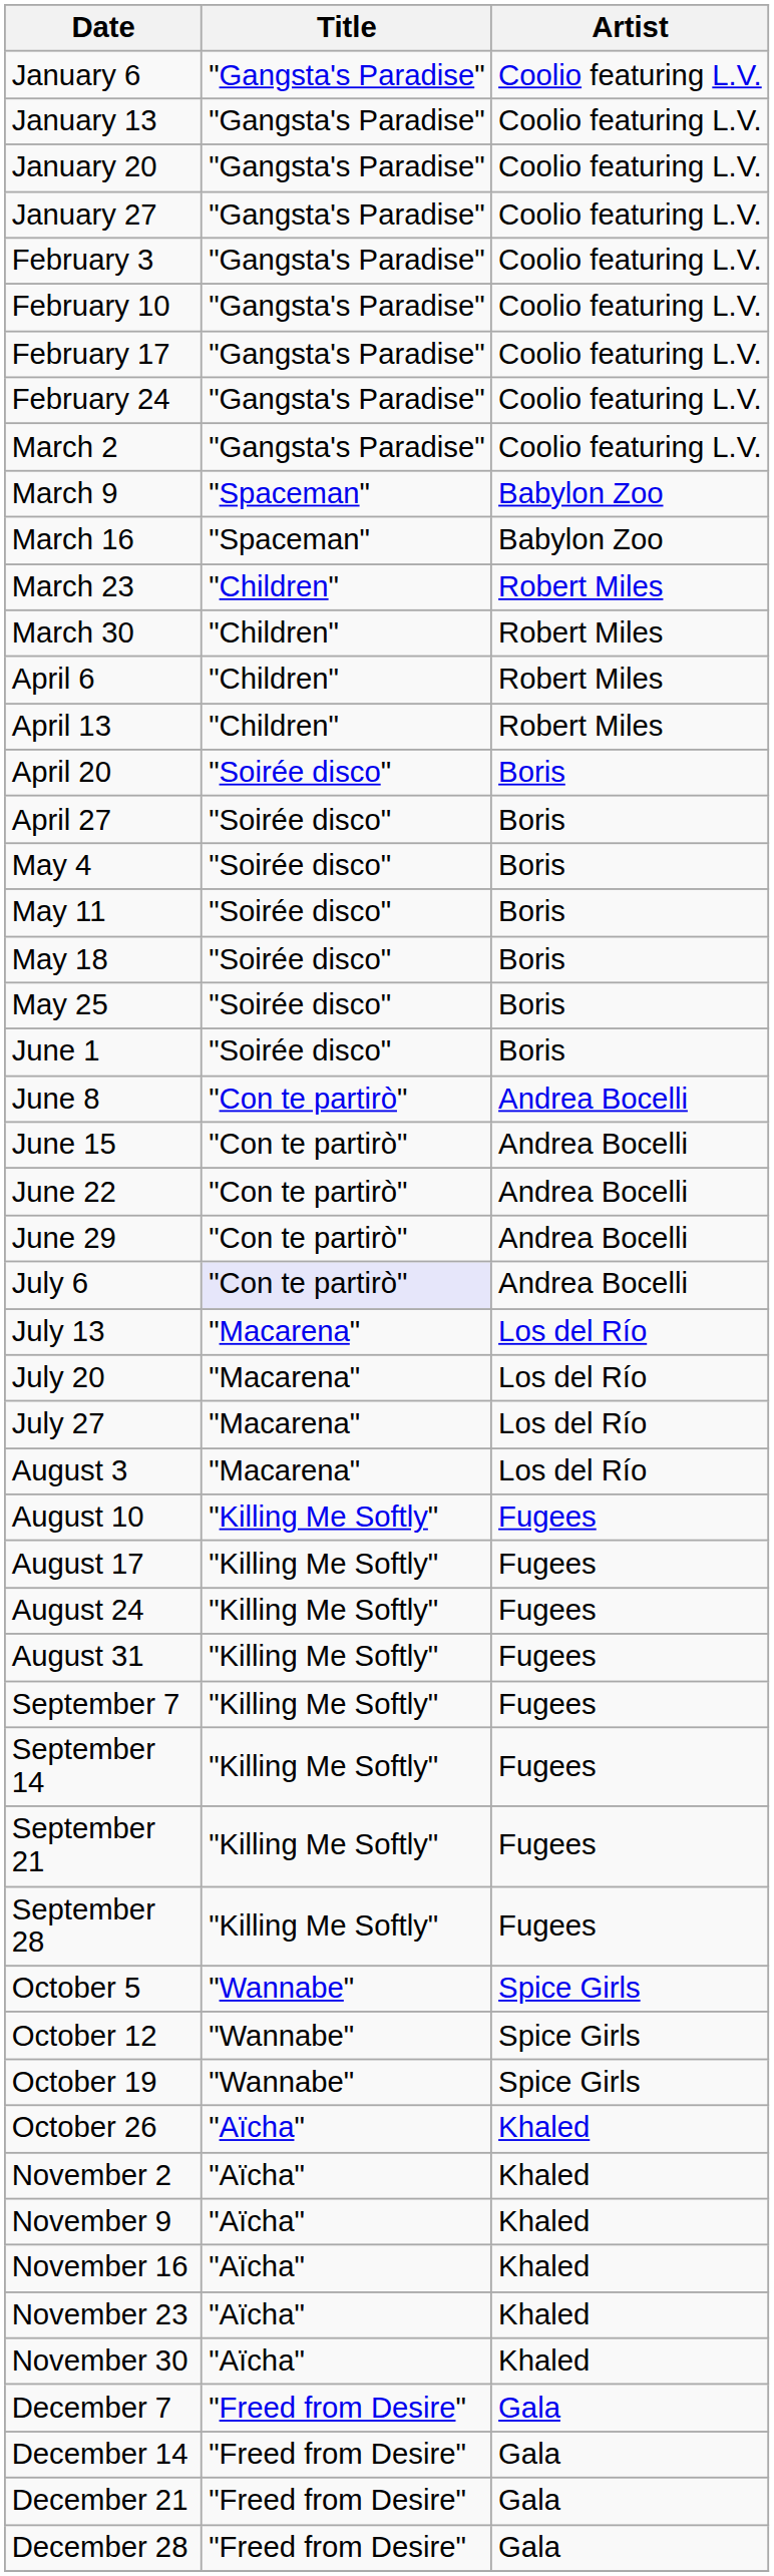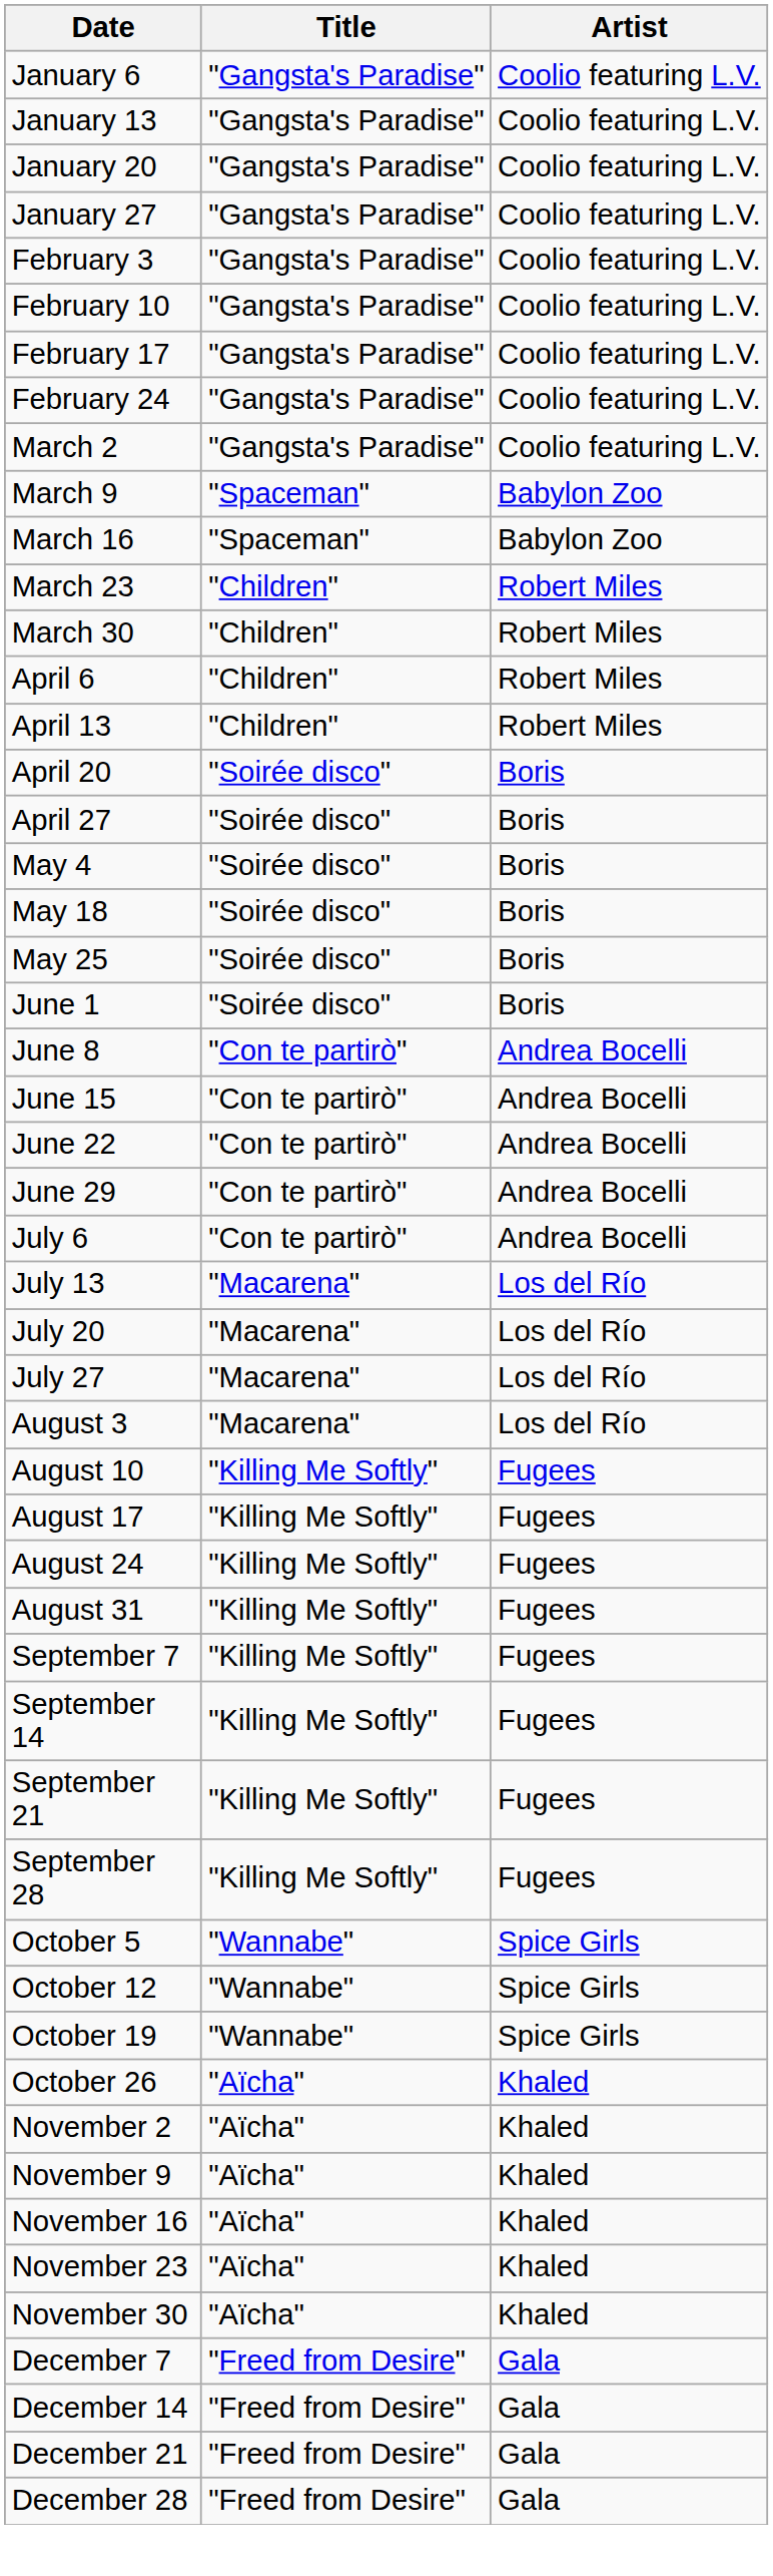- row: May 11 | "Soirée disco" | Boris
July 6 | Title: lavender background -> no background
